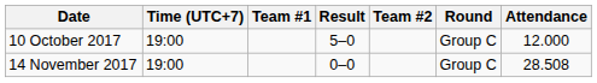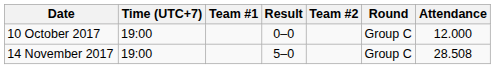10 October 2017 | Result: 5–0 -> 0–0
14 November 2017 | Result: 0–0 -> 5–0
